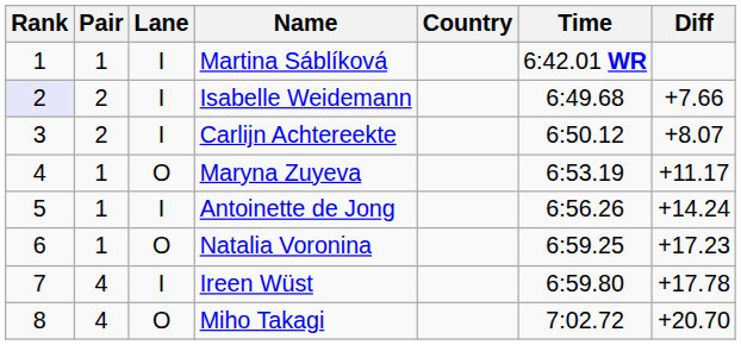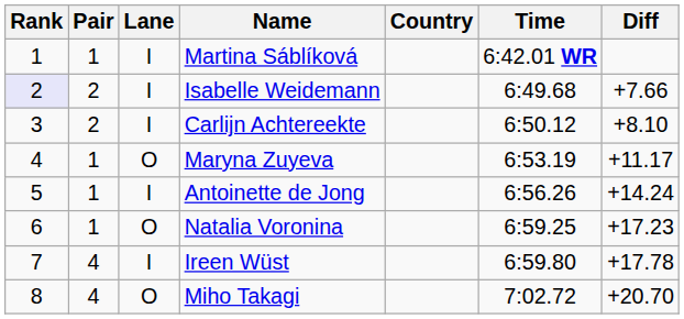Carlijn Achtereekte | Diff: +8.07 -> +8.10
